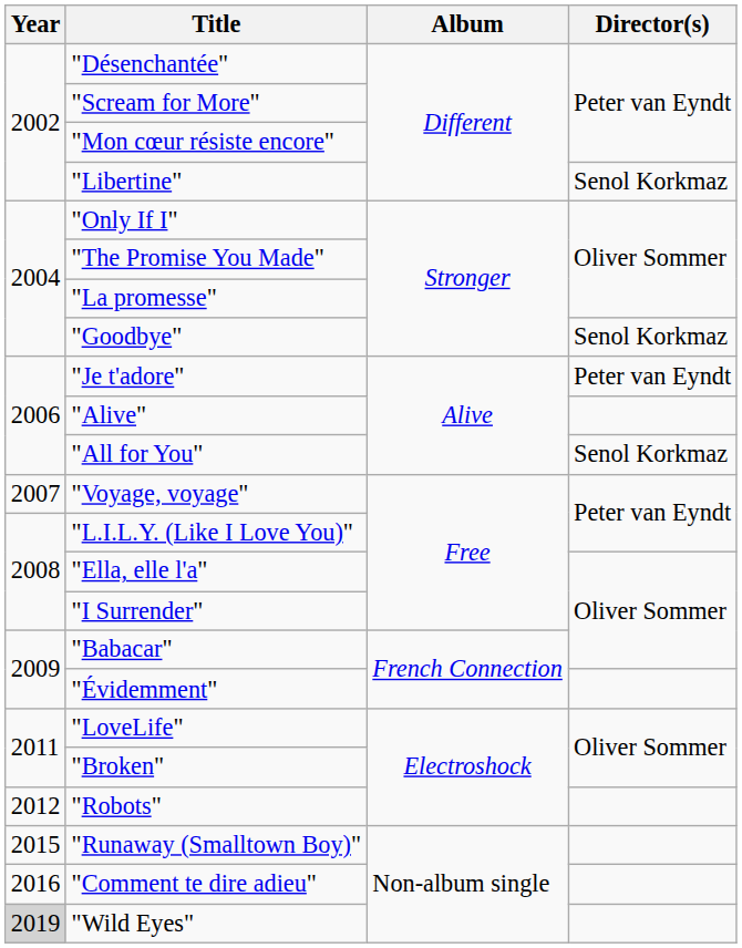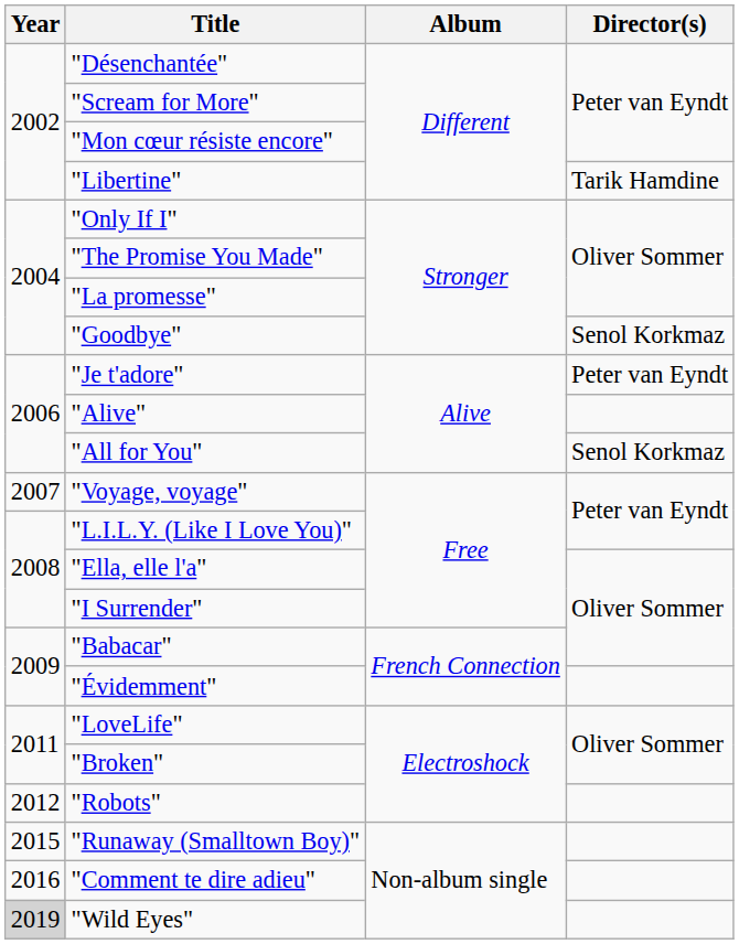"Libertine" | Director(s): Senol Korkmaz -> Tarik Hamdine
